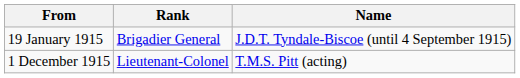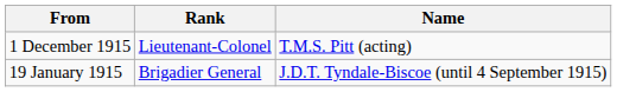rows swapped: 19 January 1915 <-> 1 December 1915
